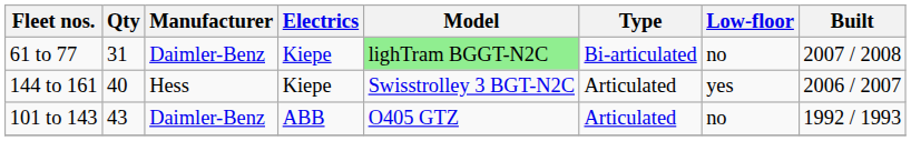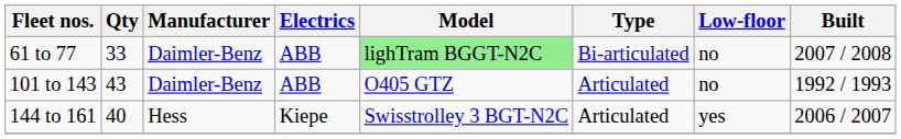61 to 77 | Qty: 31 -> 33
61 to 77 | Electrics: Kiepe -> ABB
rows swapped: 101 to 143 <-> 144 to 161
